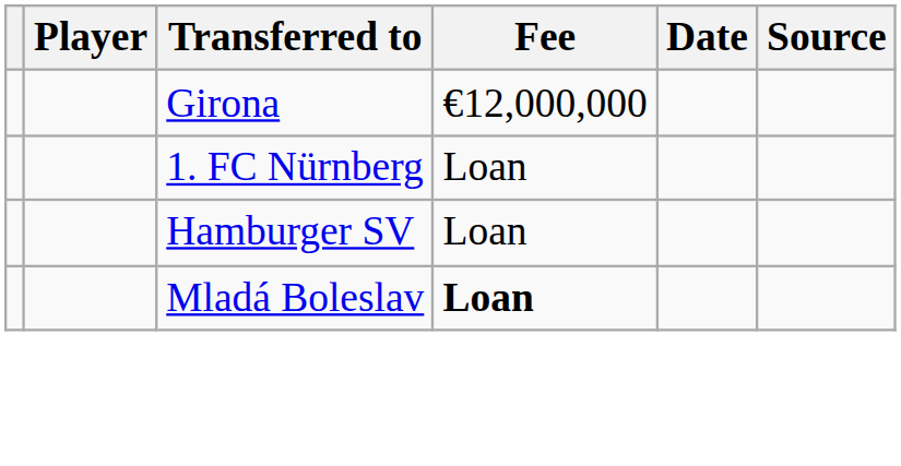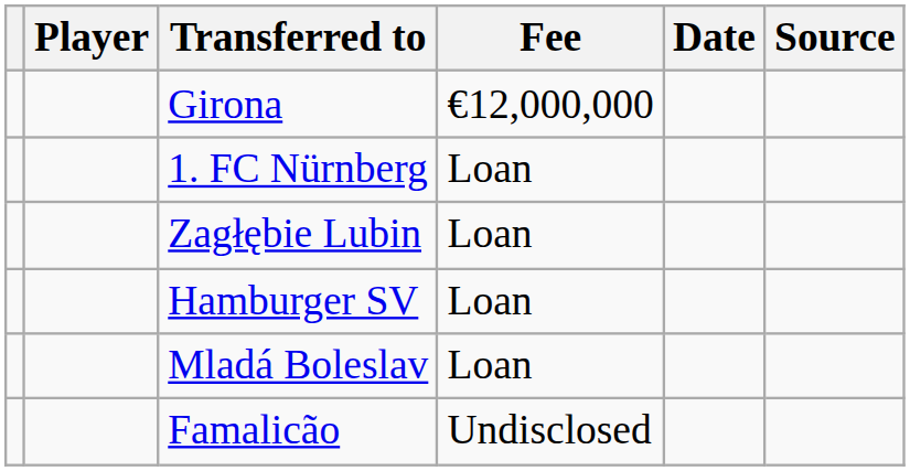+ row: Zagłębie Lubin | Loan
Mladá Boleslav | Fee: bold -> normal
+ row: Famalicão | Undisclosed
